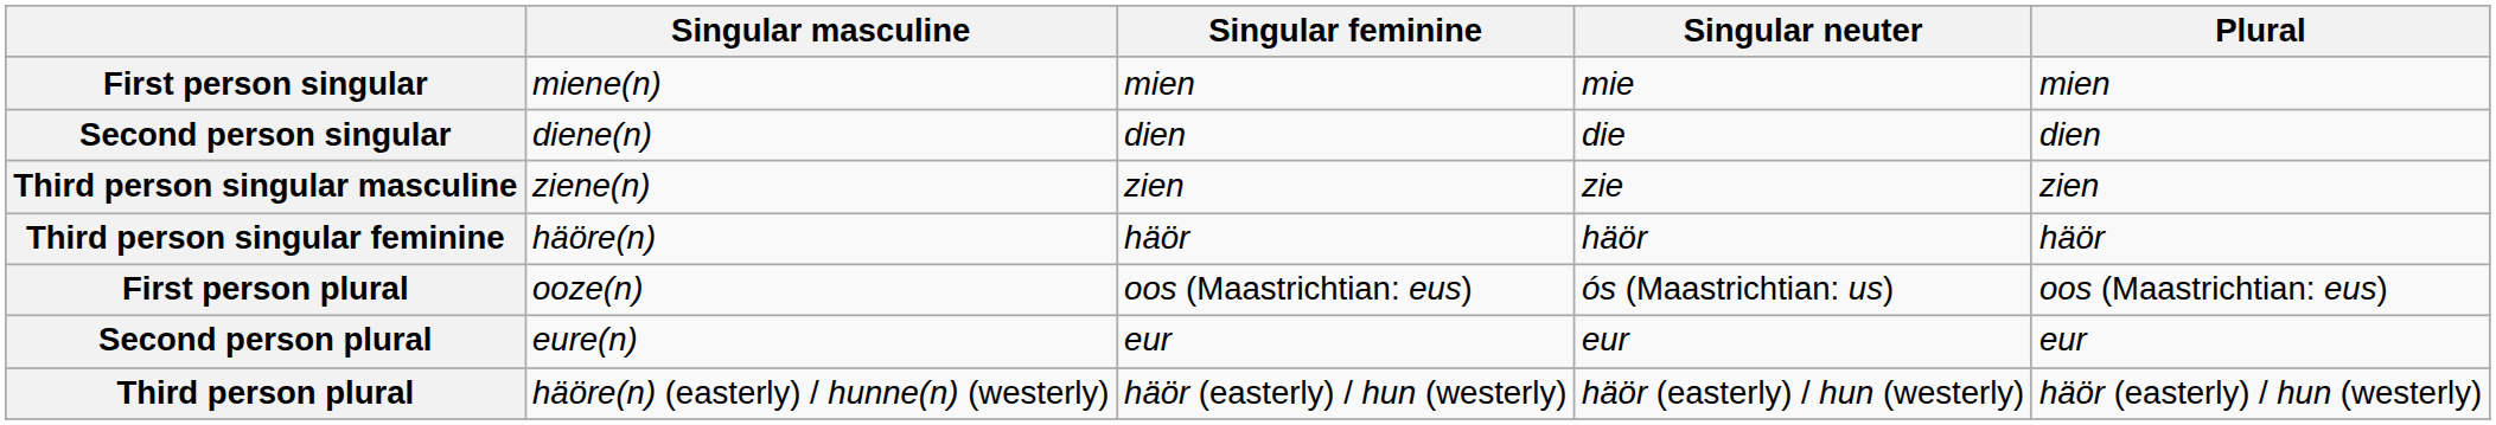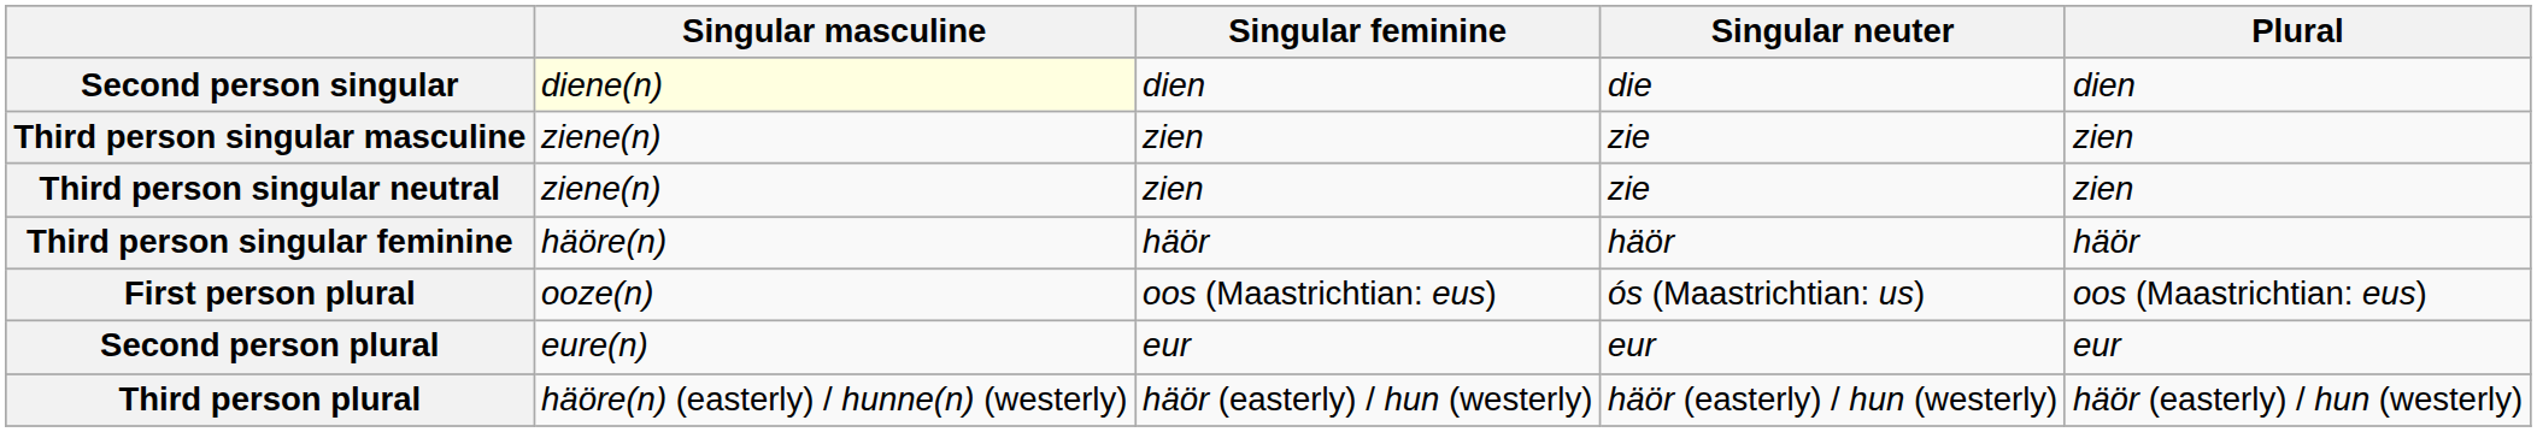- row: First person singular | miene(n) | mien | mie | mien
Second person singular | Singular masculine: no background -> lightyellow background
+ row: Third person singular neutral | ziene(n) | zien | zie | zien
